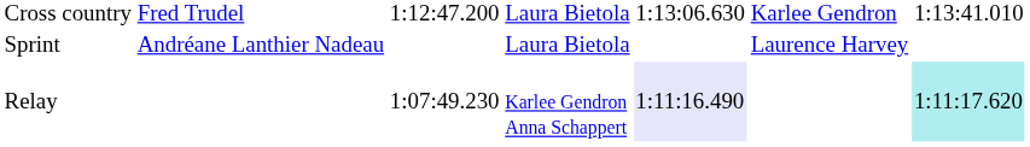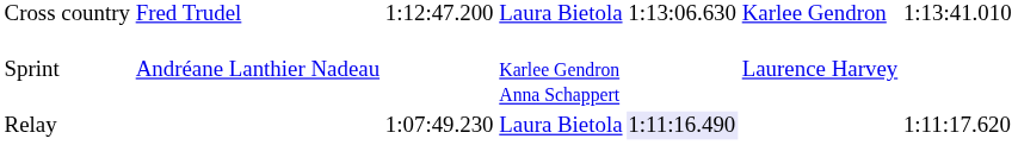Sprint | column 4: Laura Bietola -> Karlee Gendron Anna Schappert
Relay | column 4: Karlee Gendron Anna Schappert -> Laura Bietola
Relay | column 7: paleturquoise background -> no background
